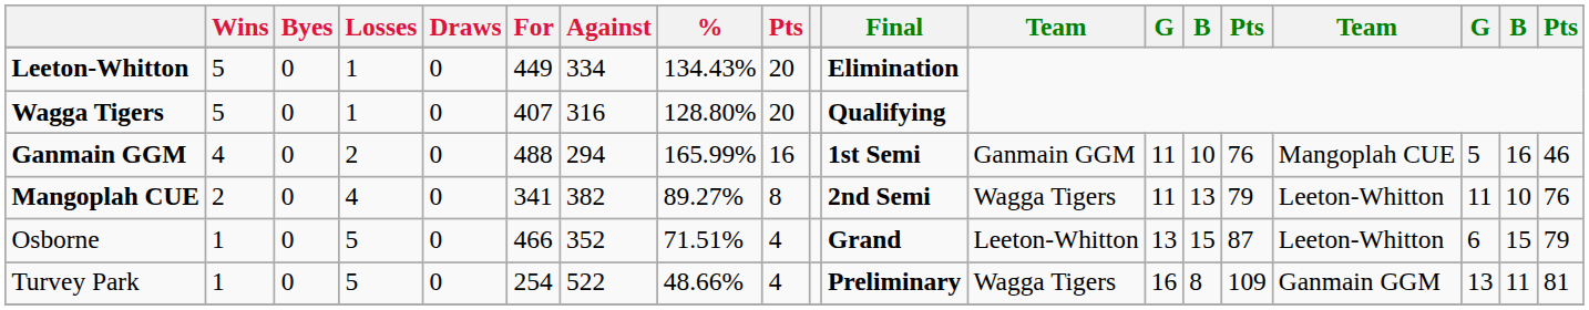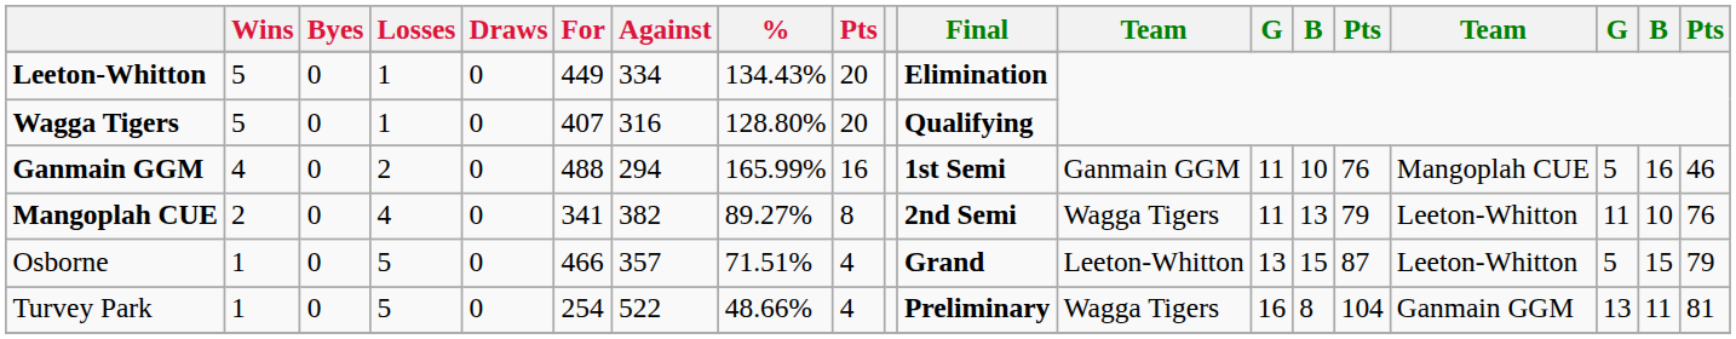Osborne | Against: 352 -> 357
Osborne | column 17: 6 -> 5
Turvey Park | column 15: 109 -> 104
